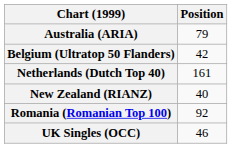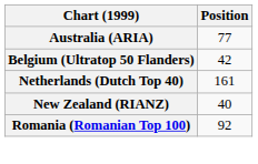Australia (ARIA) | Position: 79 -> 77
- row: UK Singles (OCC) | 46
